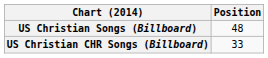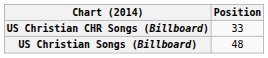rows swapped: US Christian Songs (Billboard) <-> US Christian CHR Songs (Billboard)
